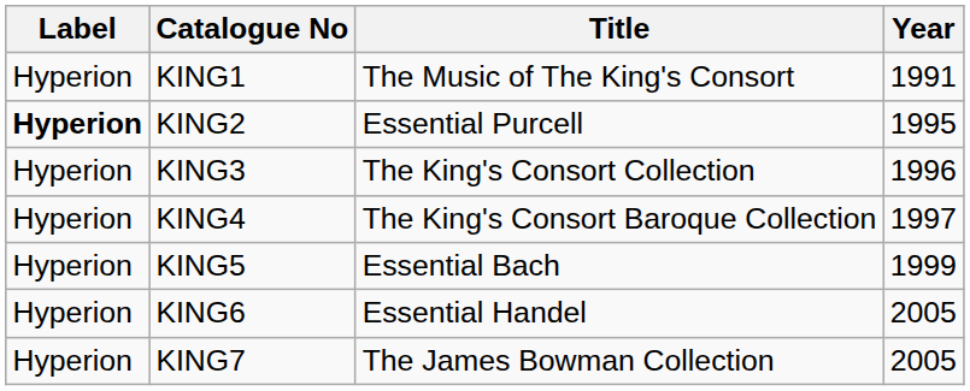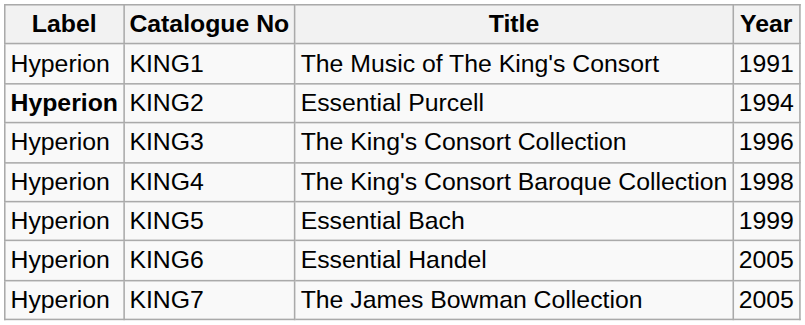KING2 | Year: 1995 -> 1994
KING4 | Year: 1997 -> 1998
